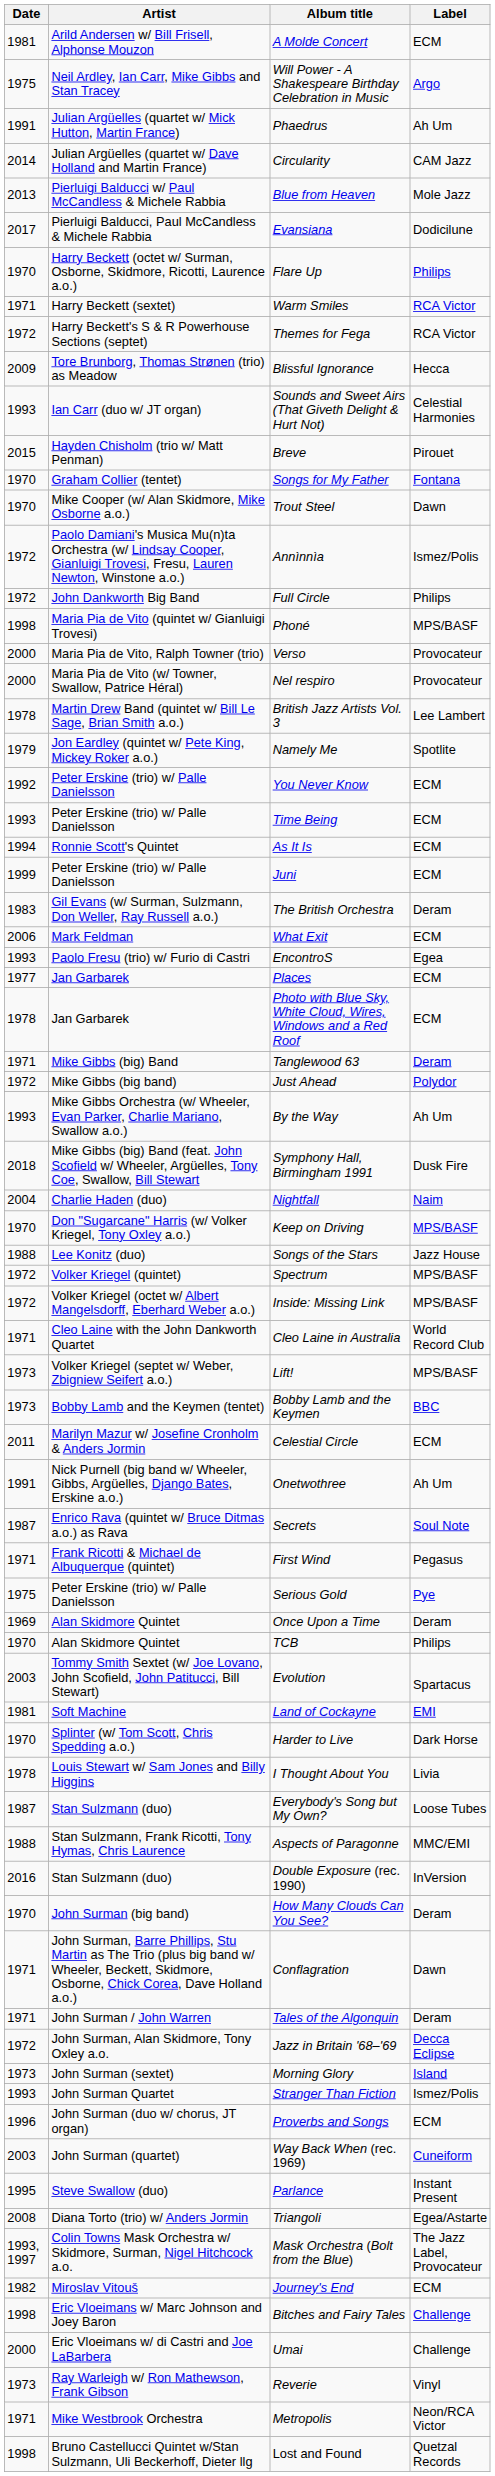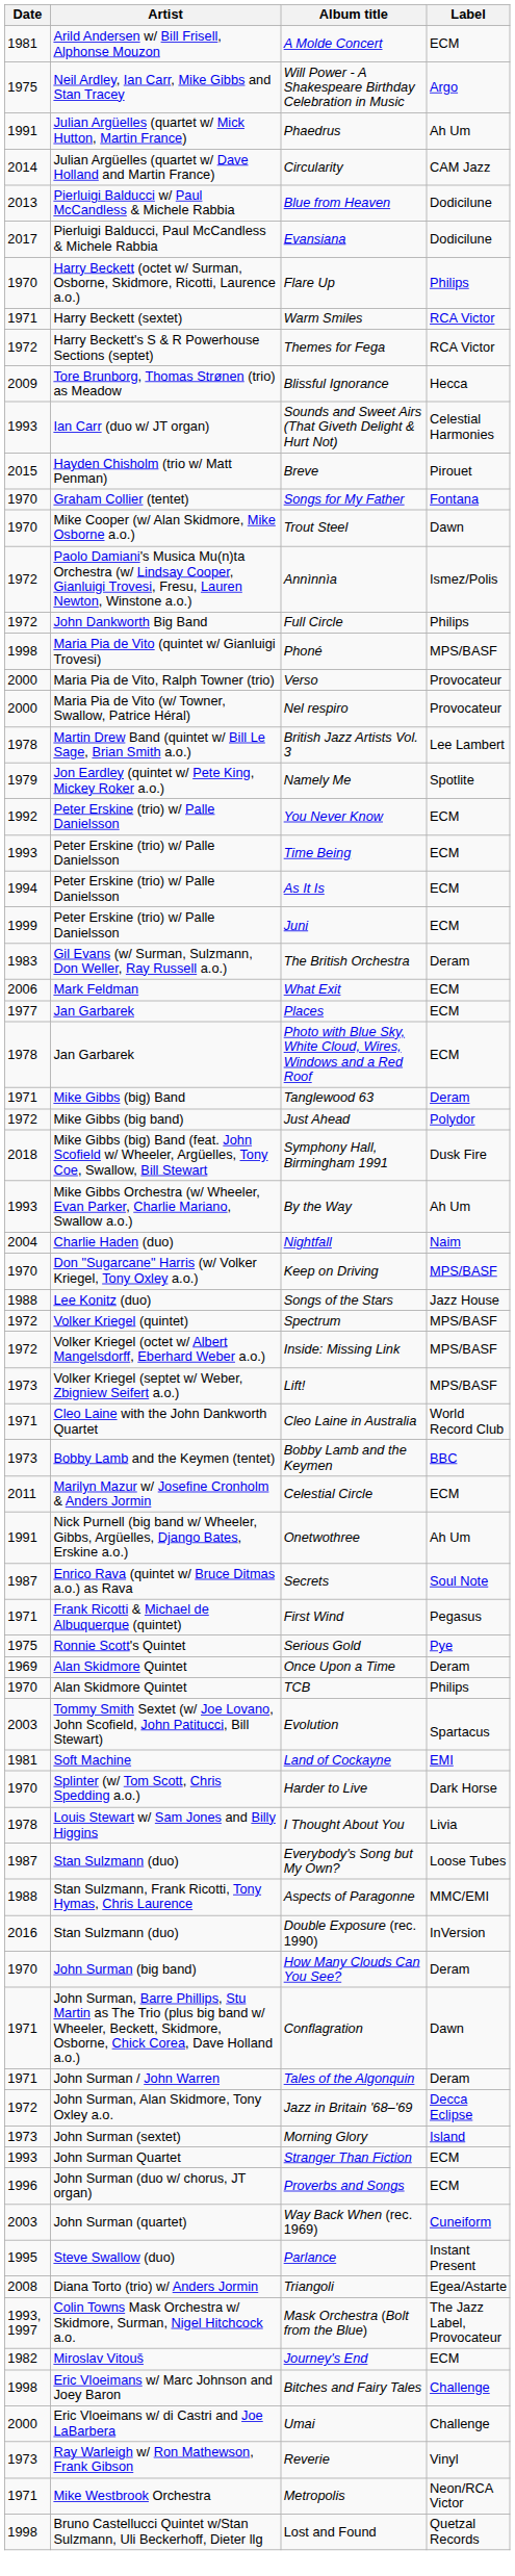Blue from Heaven | Label: Mole Jazz -> Dodicilune
As It Is | Artist: Ronnie Scott's Quintet -> Peter Erskine (trio) w/ Palle Danielsson
- row: 1993 | Paolo Fresu (trio) w/ Furio di Castri | EncontroS | Egea
rows swapped: By the Way <-> Symphony Hall, Birmingham 1991
rows swapped: Lift! <-> Cleo Laine in Australia
Serious Gold | Artist: Peter Erskine (trio) w/ Palle Danielsson -> Ronnie Scott's Quintet
Stranger Than Fiction | Label: Ismez/Polis -> ECM
